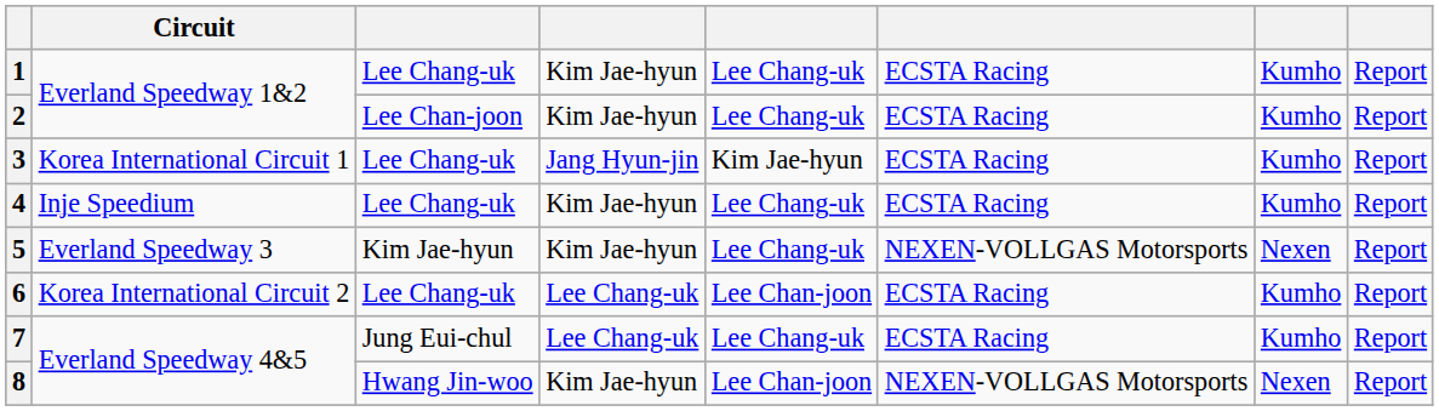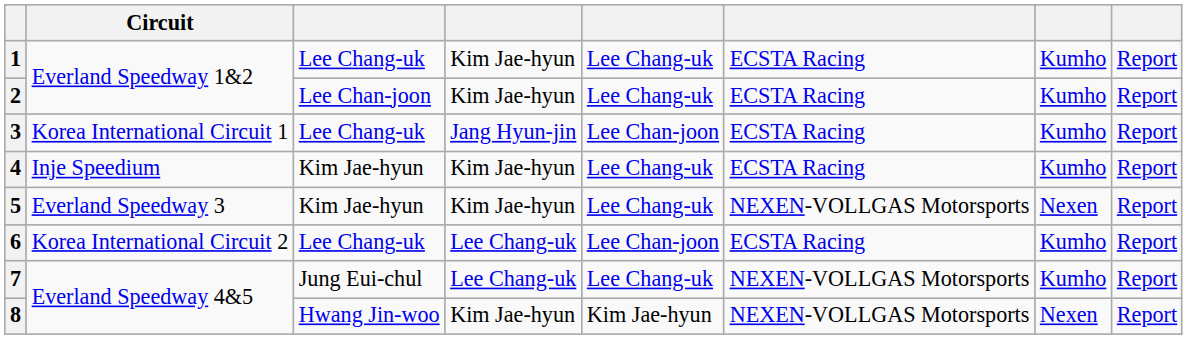3 | column 5: Kim Jae-hyun -> Lee Chan-joon
4 | column 3: Lee Chang-uk -> Kim Jae-hyun
7 | column 6: ECSTA Racing -> NEXEN-VOLLGAS Motorsports
8 | column 5: Lee Chan-joon -> Kim Jae-hyun
